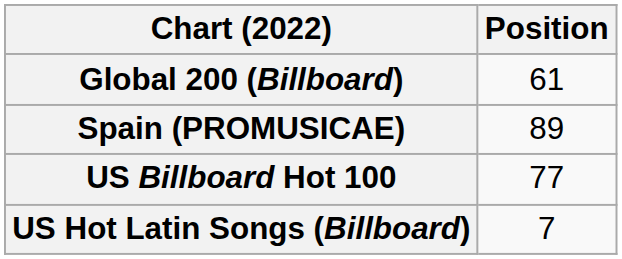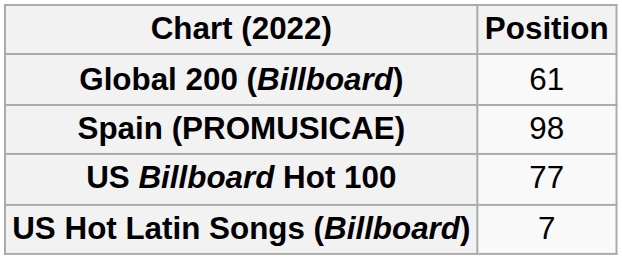Spain (PROMUSICAE) | Position: 89 -> 98
